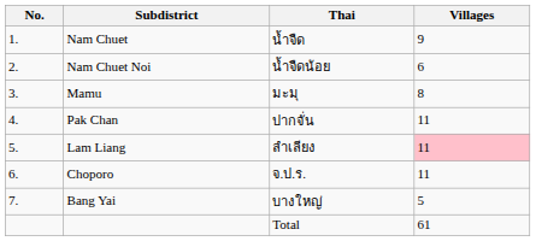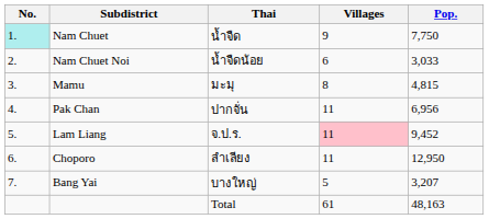+ column: Pop. | 7,750 | 3,033 | 4,815 | 6,956 | 9,452 | 12,950 | 3,207 | 48,163
Nam Chuet | No.: no background -> paleturquoise background
Lam Liang | Thai: ลำเลียง -> จ.ป.ร.
Choporo | Thai: จ.ป.ร. -> ลำเลียง
